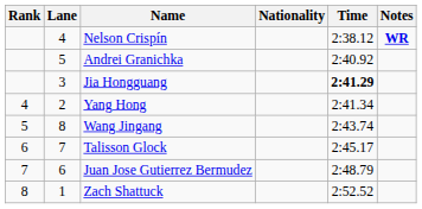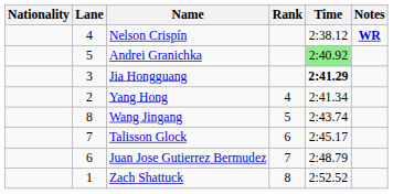columns swapped: Rank <-> Nationality
Andrei Granichka | Time: no background -> lightgreen background
